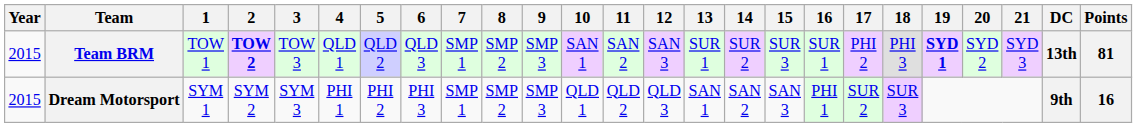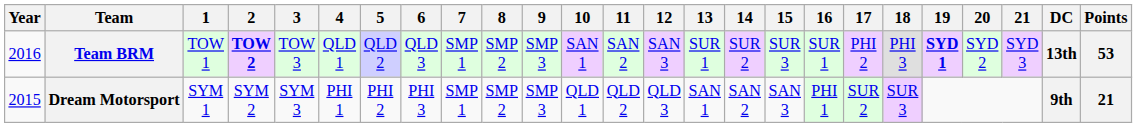Team BRM | Year: 2015 -> 2016
Team BRM | Points: 81 -> 53
Dream Motorsport | Points: 16 -> 21
